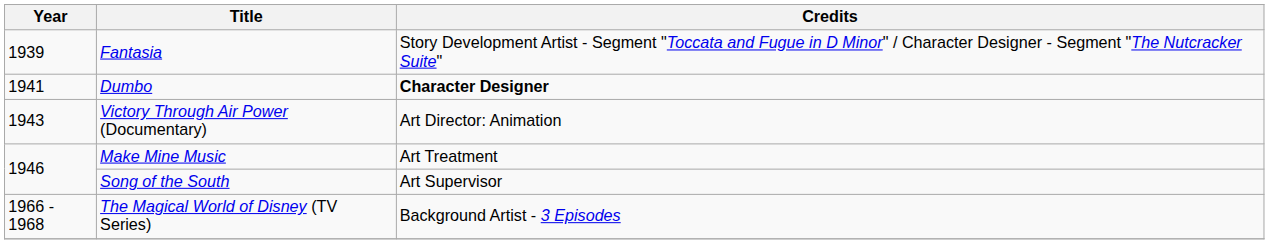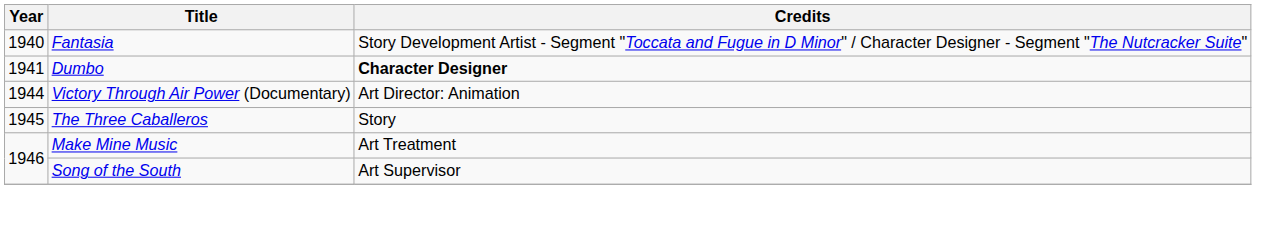Fantasia | Year: 1939 -> 1940
Victory Through Air Power (Documentary) | Year: 1943 -> 1944
+ row: 1945 | The Three Caballeros | Story
- row: 1966 - 1968 | The Magical World of Disney (TV Series) | Background Artist - 3 Episodes
